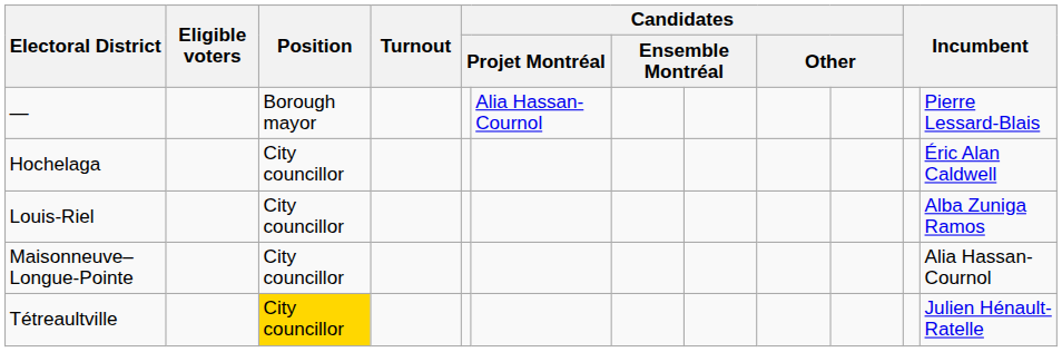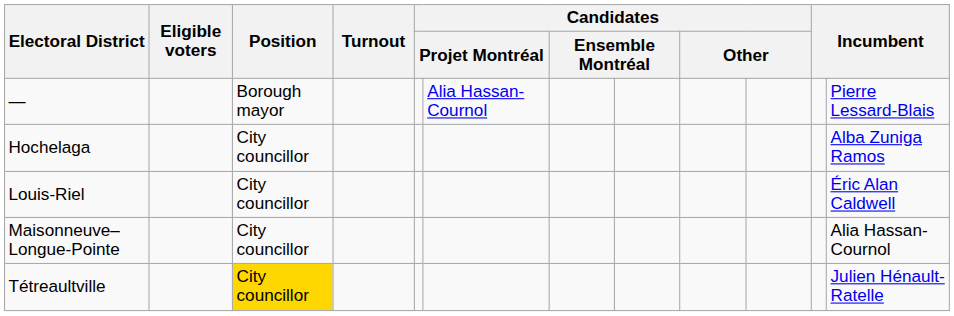Hochelaga | column 12: Éric Alan Caldwell -> Alba Zuniga Ramos
Louis-Riel | column 12: Alba Zuniga Ramos -> Éric Alan Caldwell
